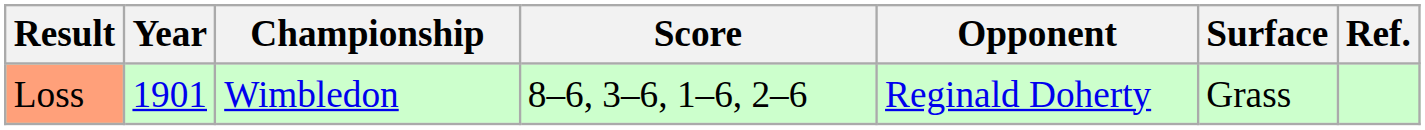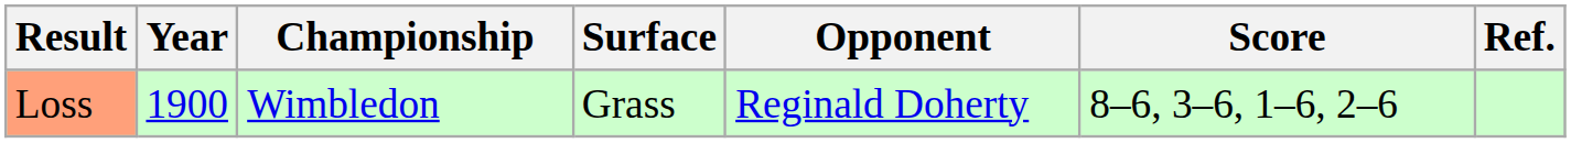columns swapped: Surface <-> Score
Loss | Year: 1901 -> 1900
